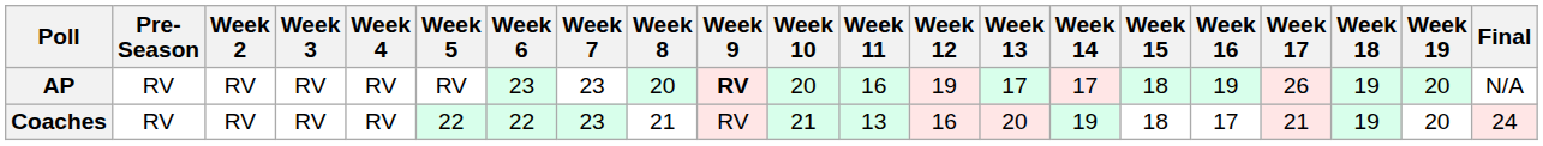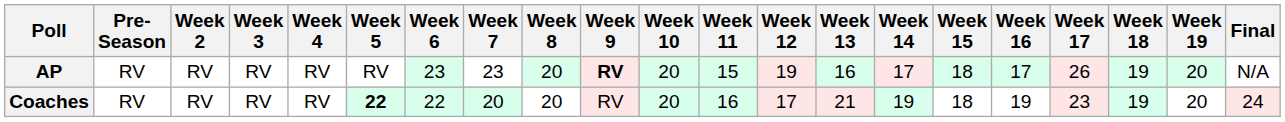AP | Week 11: 16 -> 15
AP | Week 13: 17 -> 16
AP | Week 16: 19 -> 17
Coaches | Week 5: normal -> bold
Coaches | Week 7: 23 -> 20
Coaches | Week 8: 21 -> 20
Coaches | Week 10: 21 -> 20
Coaches | Week 11: 13 -> 16
Coaches | Week 12: 16 -> 17
Coaches | Week 13: 20 -> 21
Coaches | Week 16: 17 -> 19
Coaches | Week 17: 21 -> 23
